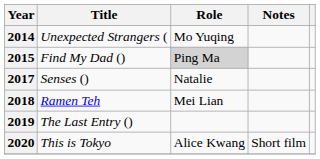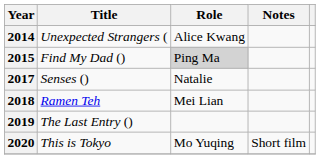2014 | Role: Mo Yuqing -> Alice Kwang
2020 | Role: Alice Kwang -> Mo Yuqing
